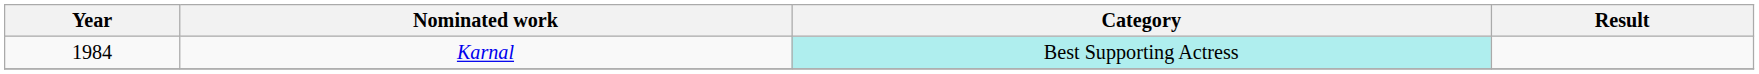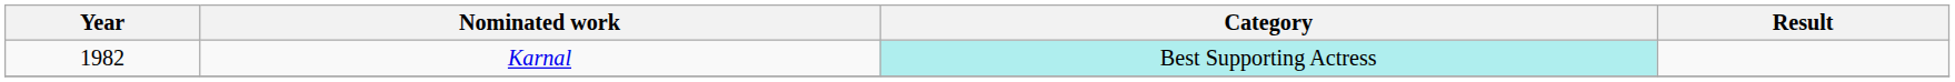Karnal | Year: 1984 -> 1982
